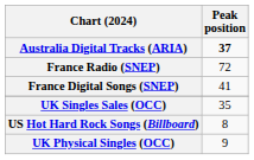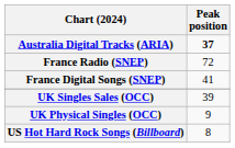UK Singles Sales (OCC) | Peak position: 35 -> 39
rows swapped: UK Physical Singles (OCC) <-> US Hot Hard Rock Songs (Billboard)
